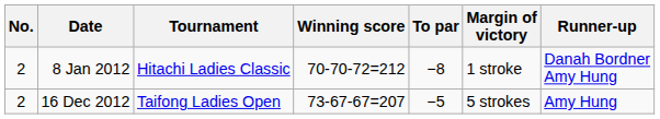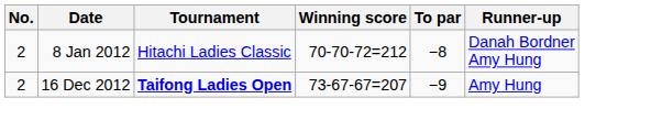- column: Margin of victory | 1 stroke | 5 strokes
16 Dec 2012 | Tournament: normal -> bold
16 Dec 2012 | To par: −5 -> −9
